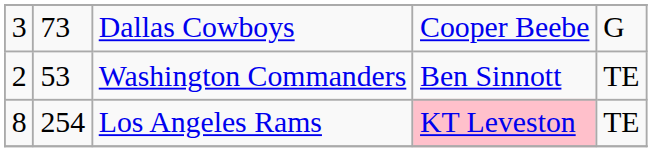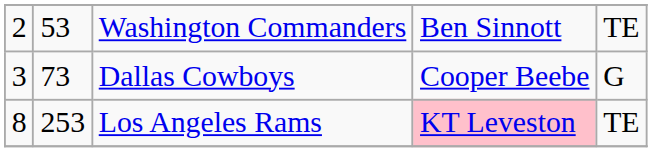rows swapped: Washington Commanders <-> Dallas Cowboys
Los Angeles Rams | column 2: 254 -> 253
